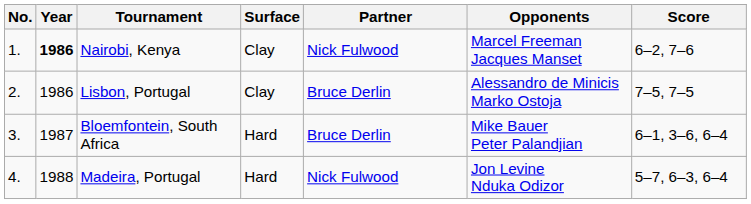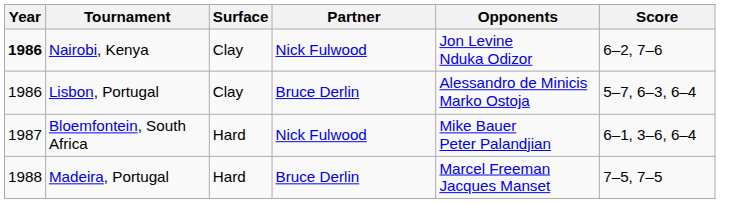- column: No. | 1. | 2. | 3. | 4.
Nairobi, Kenya | Opponents: Marcel Freeman Jacques Manset -> Jon Levine Nduka Odizor
Lisbon, Portugal | Score: 7–5, 7–5 -> 5–7, 6–3, 6–4
Bloemfontein, South Africa | Partner: Bruce Derlin -> Nick Fulwood
Madeira, Portugal | Partner: Nick Fulwood -> Bruce Derlin
Madeira, Portugal | Opponents: Jon Levine Nduka Odizor -> Marcel Freeman Jacques Manset
Madeira, Portugal | Score: 5–7, 6–3, 6–4 -> 7–5, 7–5
